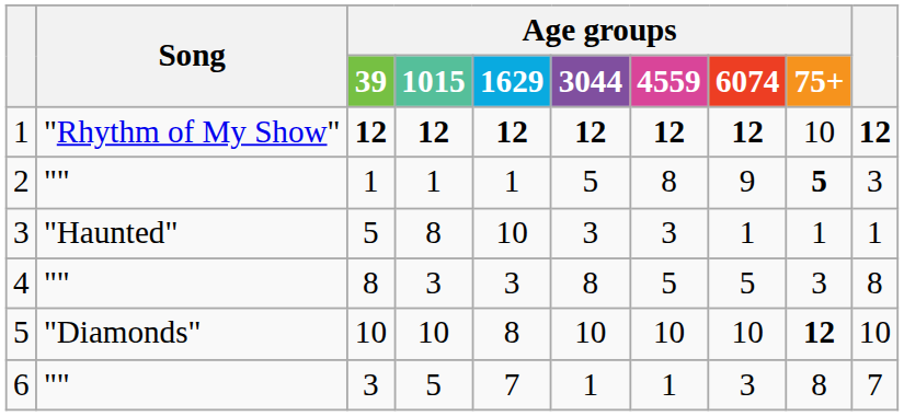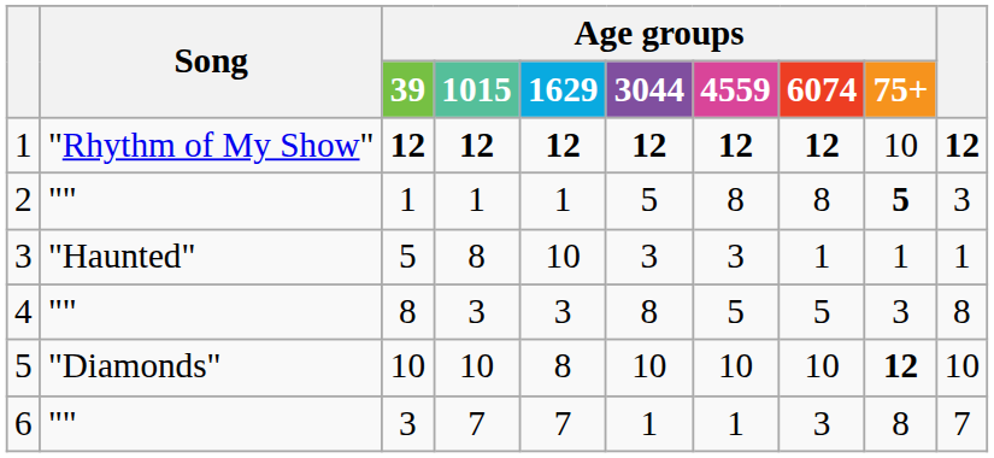2 | Age groups / 6074: 9 -> 8
6 | Age groups / 1015: 5 -> 7
